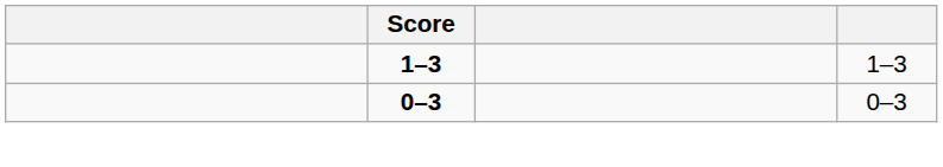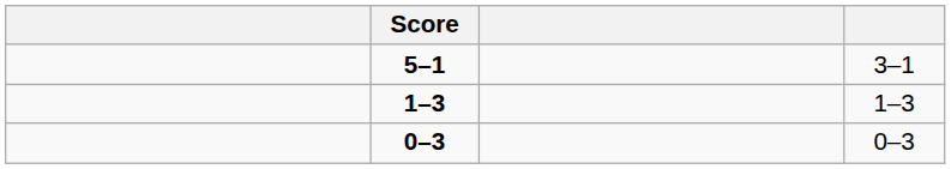+ row: 5–1 | 3–1
